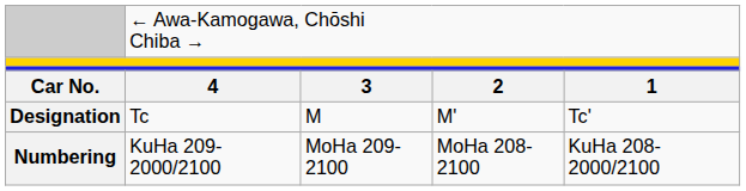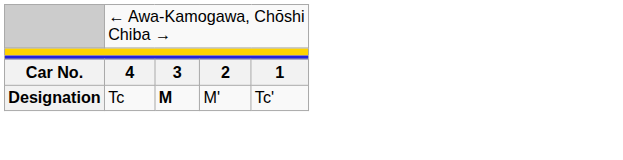Designation | column 3: normal -> bold
- row: Numbering | KuHa 209-2000/2100 | MoHa 209-2100 | MoHa 208-2100 | KuHa 208-2000/2100
